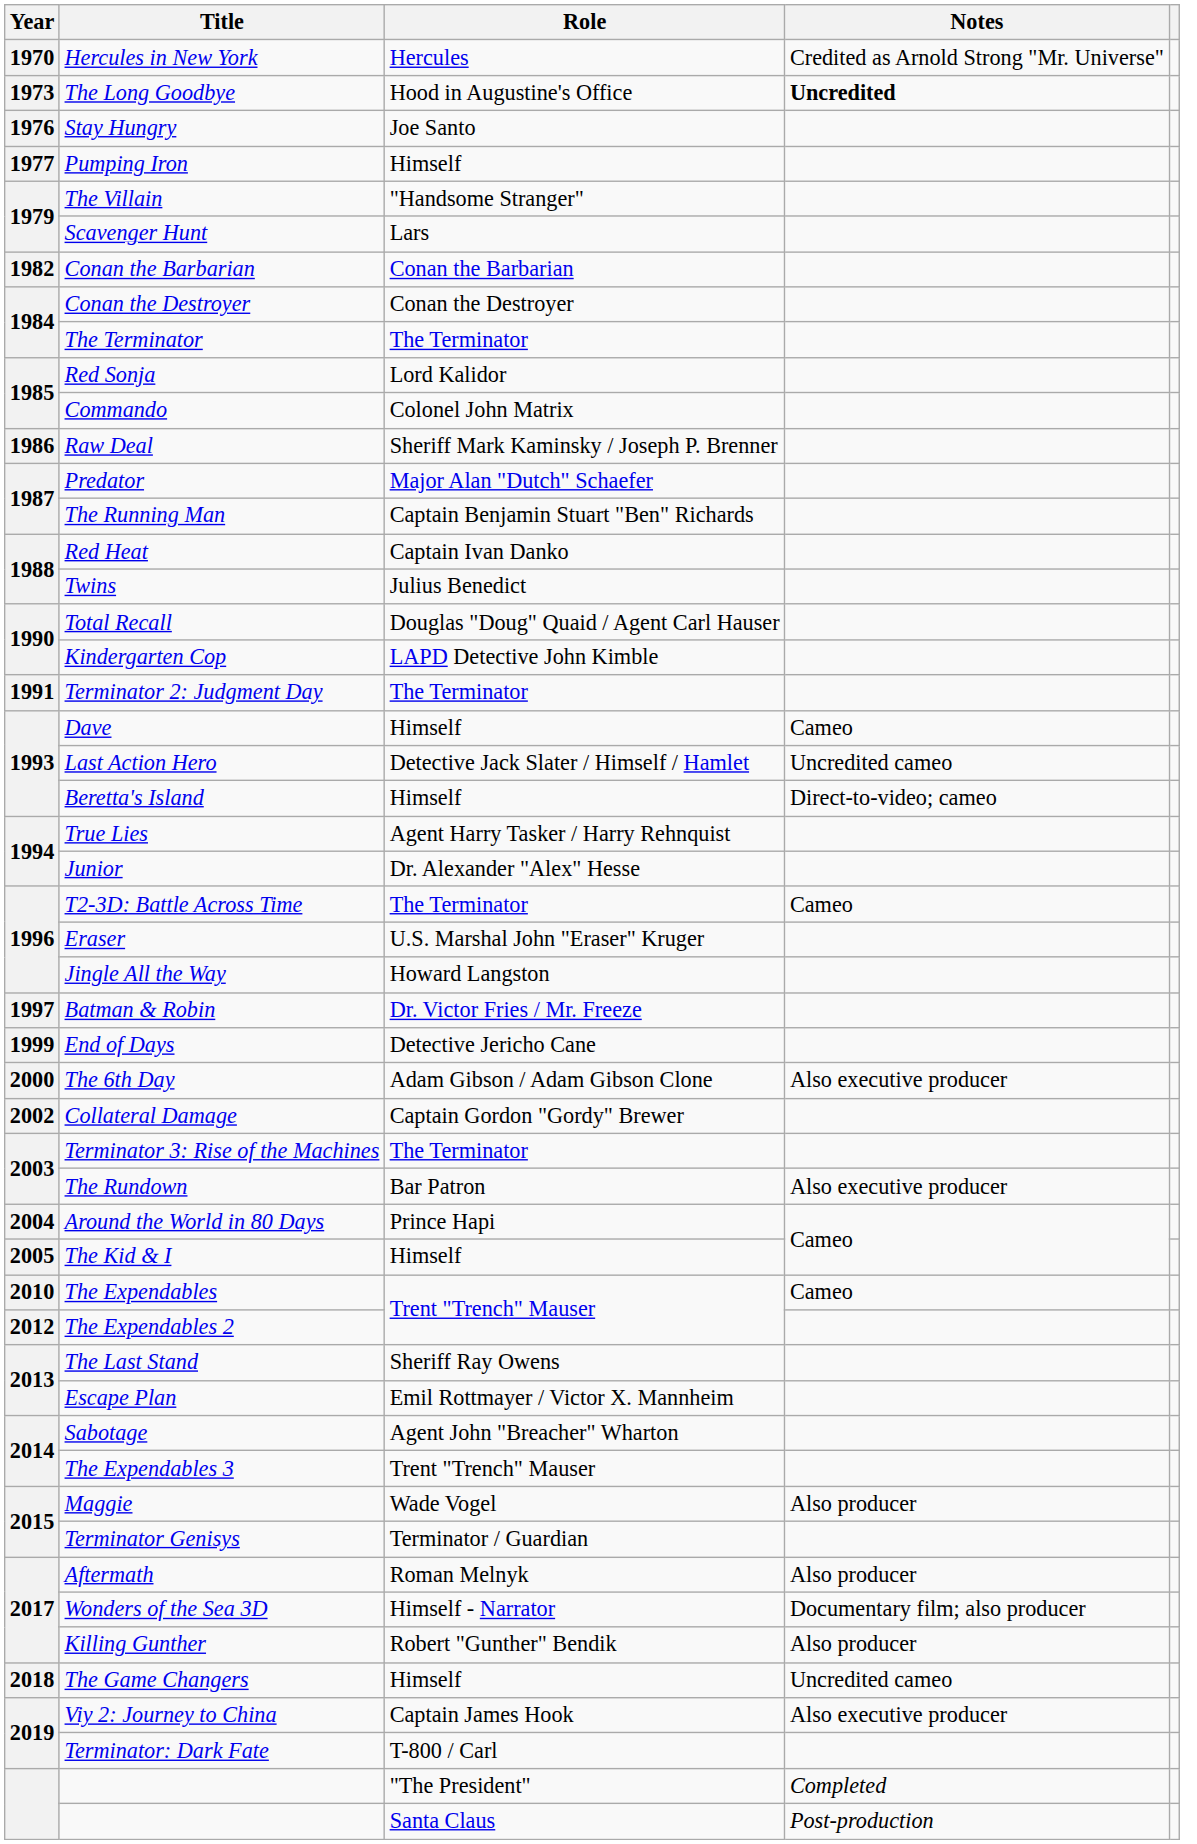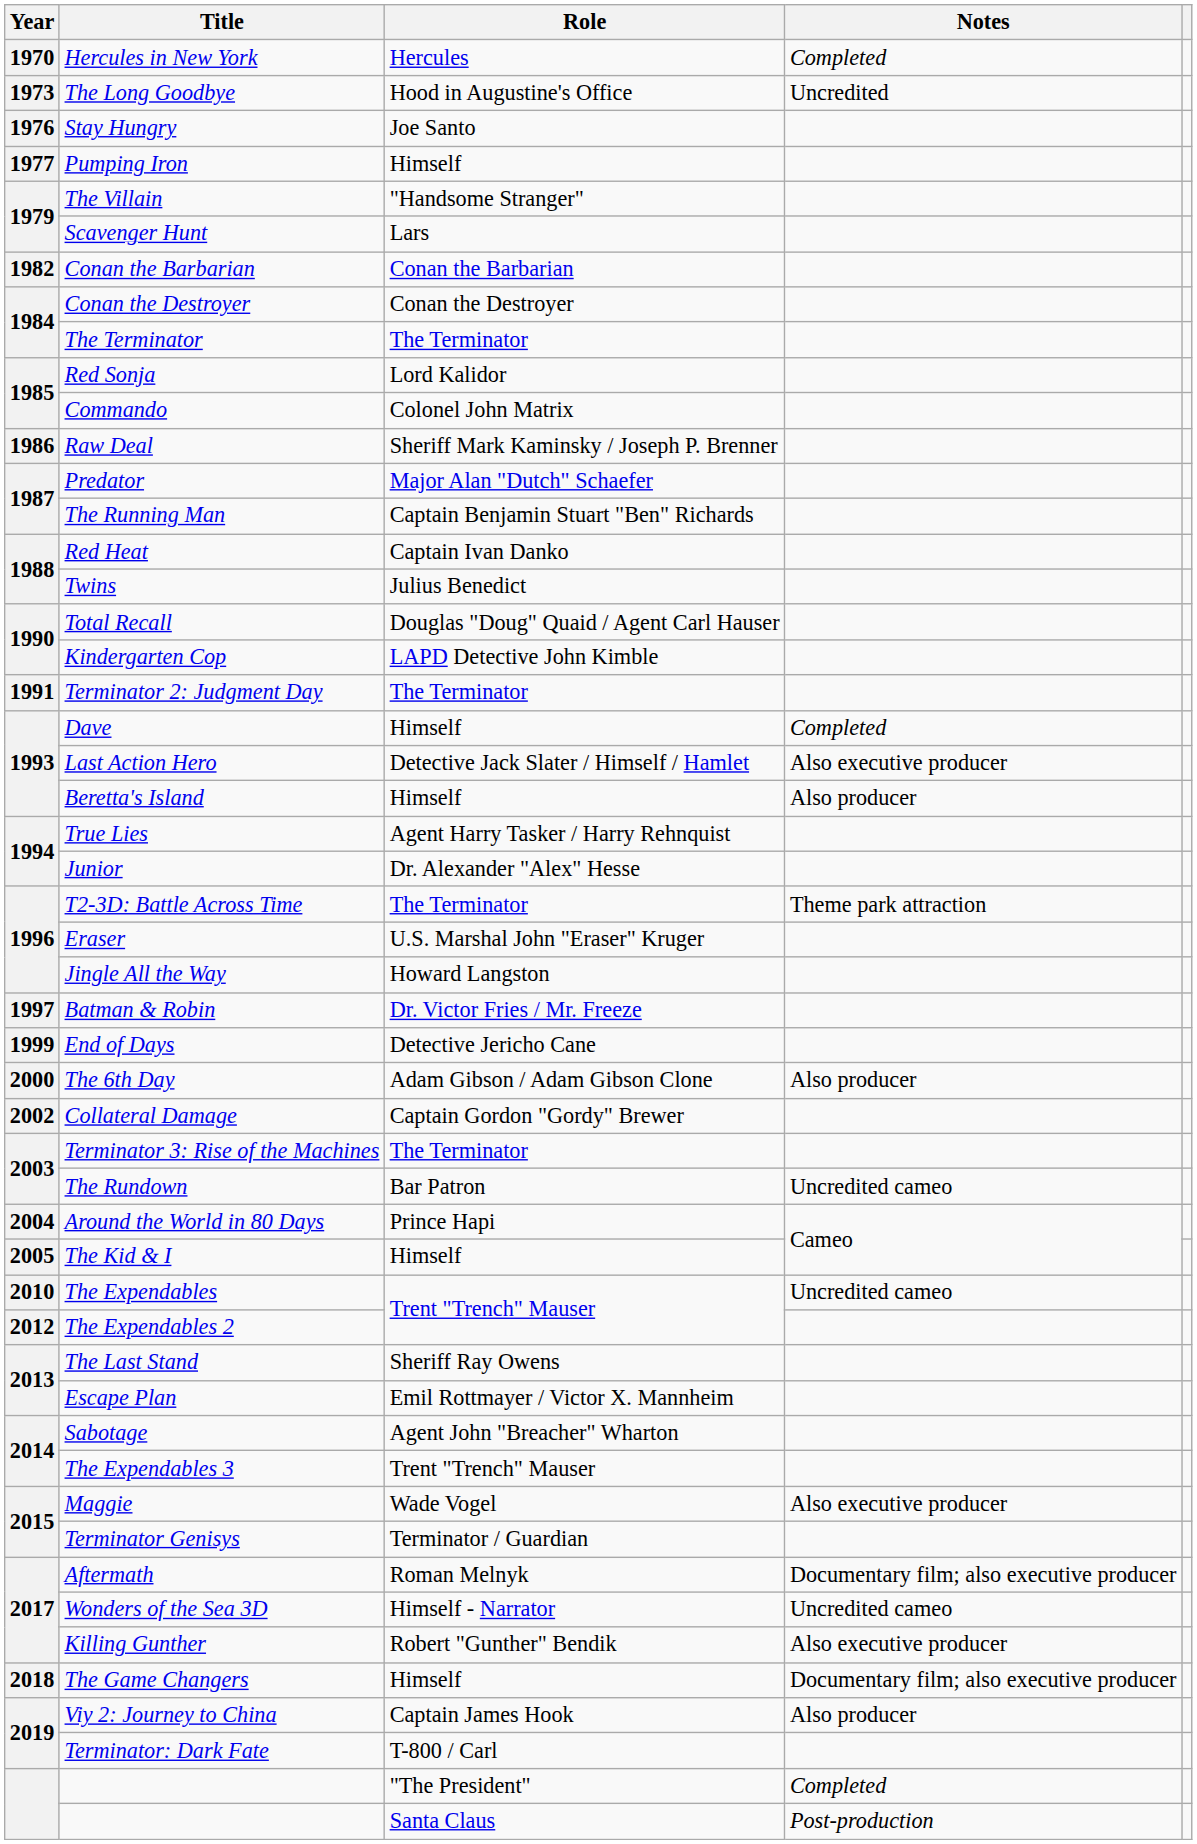Hercules in New York | Notes: Credited as Arnold Strong "Mr. Universe" -> Completed
The Long Goodbye | Notes: bold -> normal
Dave | Notes: Cameo -> Completed
Last Action Hero | Notes: Uncredited cameo -> Also executive producer
Beretta's Island | Notes: Direct-to-video; cameo -> Also producer
T2-3D: Battle Across Time | Notes: Cameo -> Theme park attraction
The 6th Day | Notes: Also executive producer -> Also producer
The Rundown | Notes: Also executive producer -> Uncredited cameo
The Expendables | Notes: Cameo -> Uncredited cameo
Maggie | Notes: Also producer -> Also executive producer
Aftermath | Notes: Also producer -> Documentary film; also executive producer
Wonders of the Sea 3D | Notes: Documentary film; also producer -> Uncredited cameo
Killing Gunther | Notes: Also producer -> Also executive producer
The Game Changers | Notes: Uncredited cameo -> Documentary film; also executive producer
Viy 2: Journey to China | Notes: Also executive producer -> Also producer
